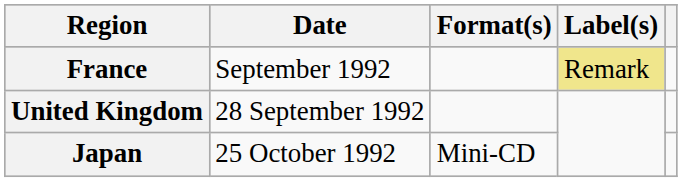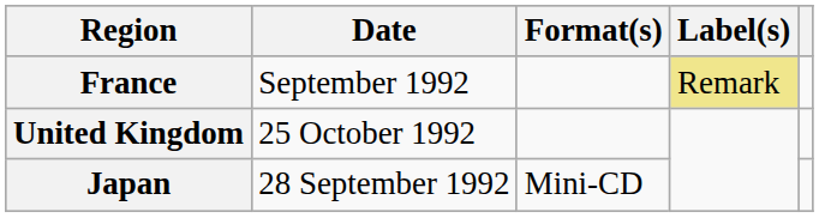United Kingdom | Date: 28 September 1992 -> 25 October 1992
Japan | Date: 25 October 1992 -> 28 September 1992
